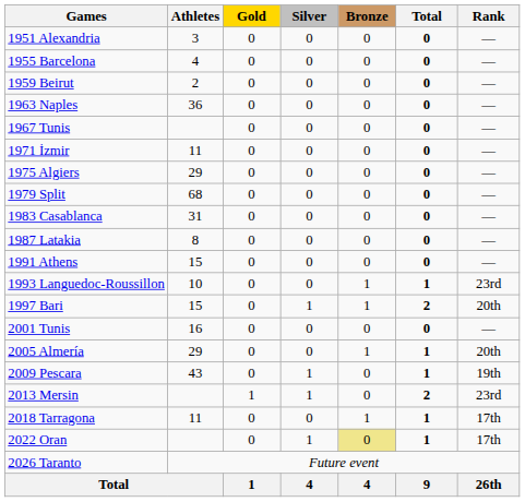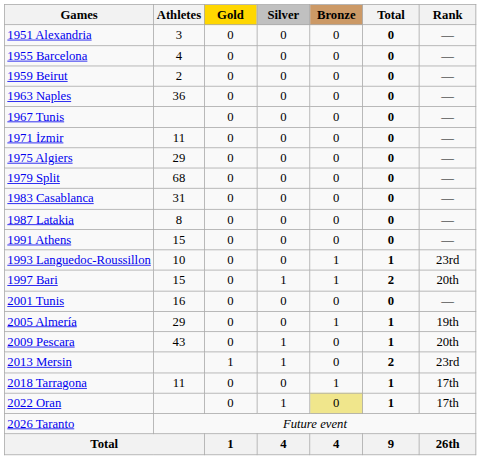2005 Almería | Rank: 20th -> 19th
2009 Pescara | Rank: 19th -> 20th
